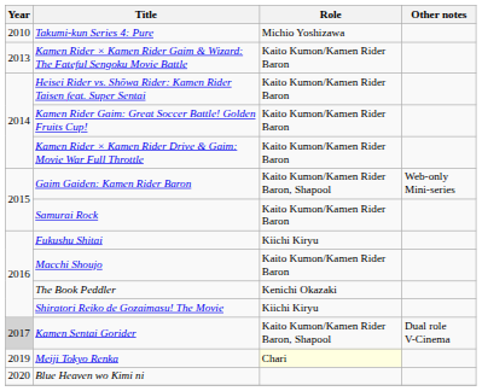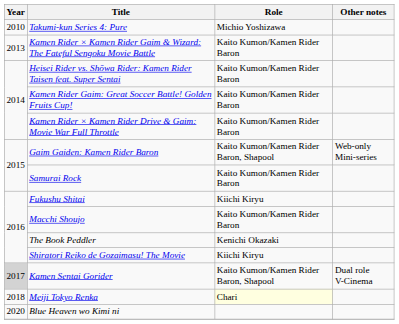Meiji Tokyo Renka | Year: 2019 -> 2018
